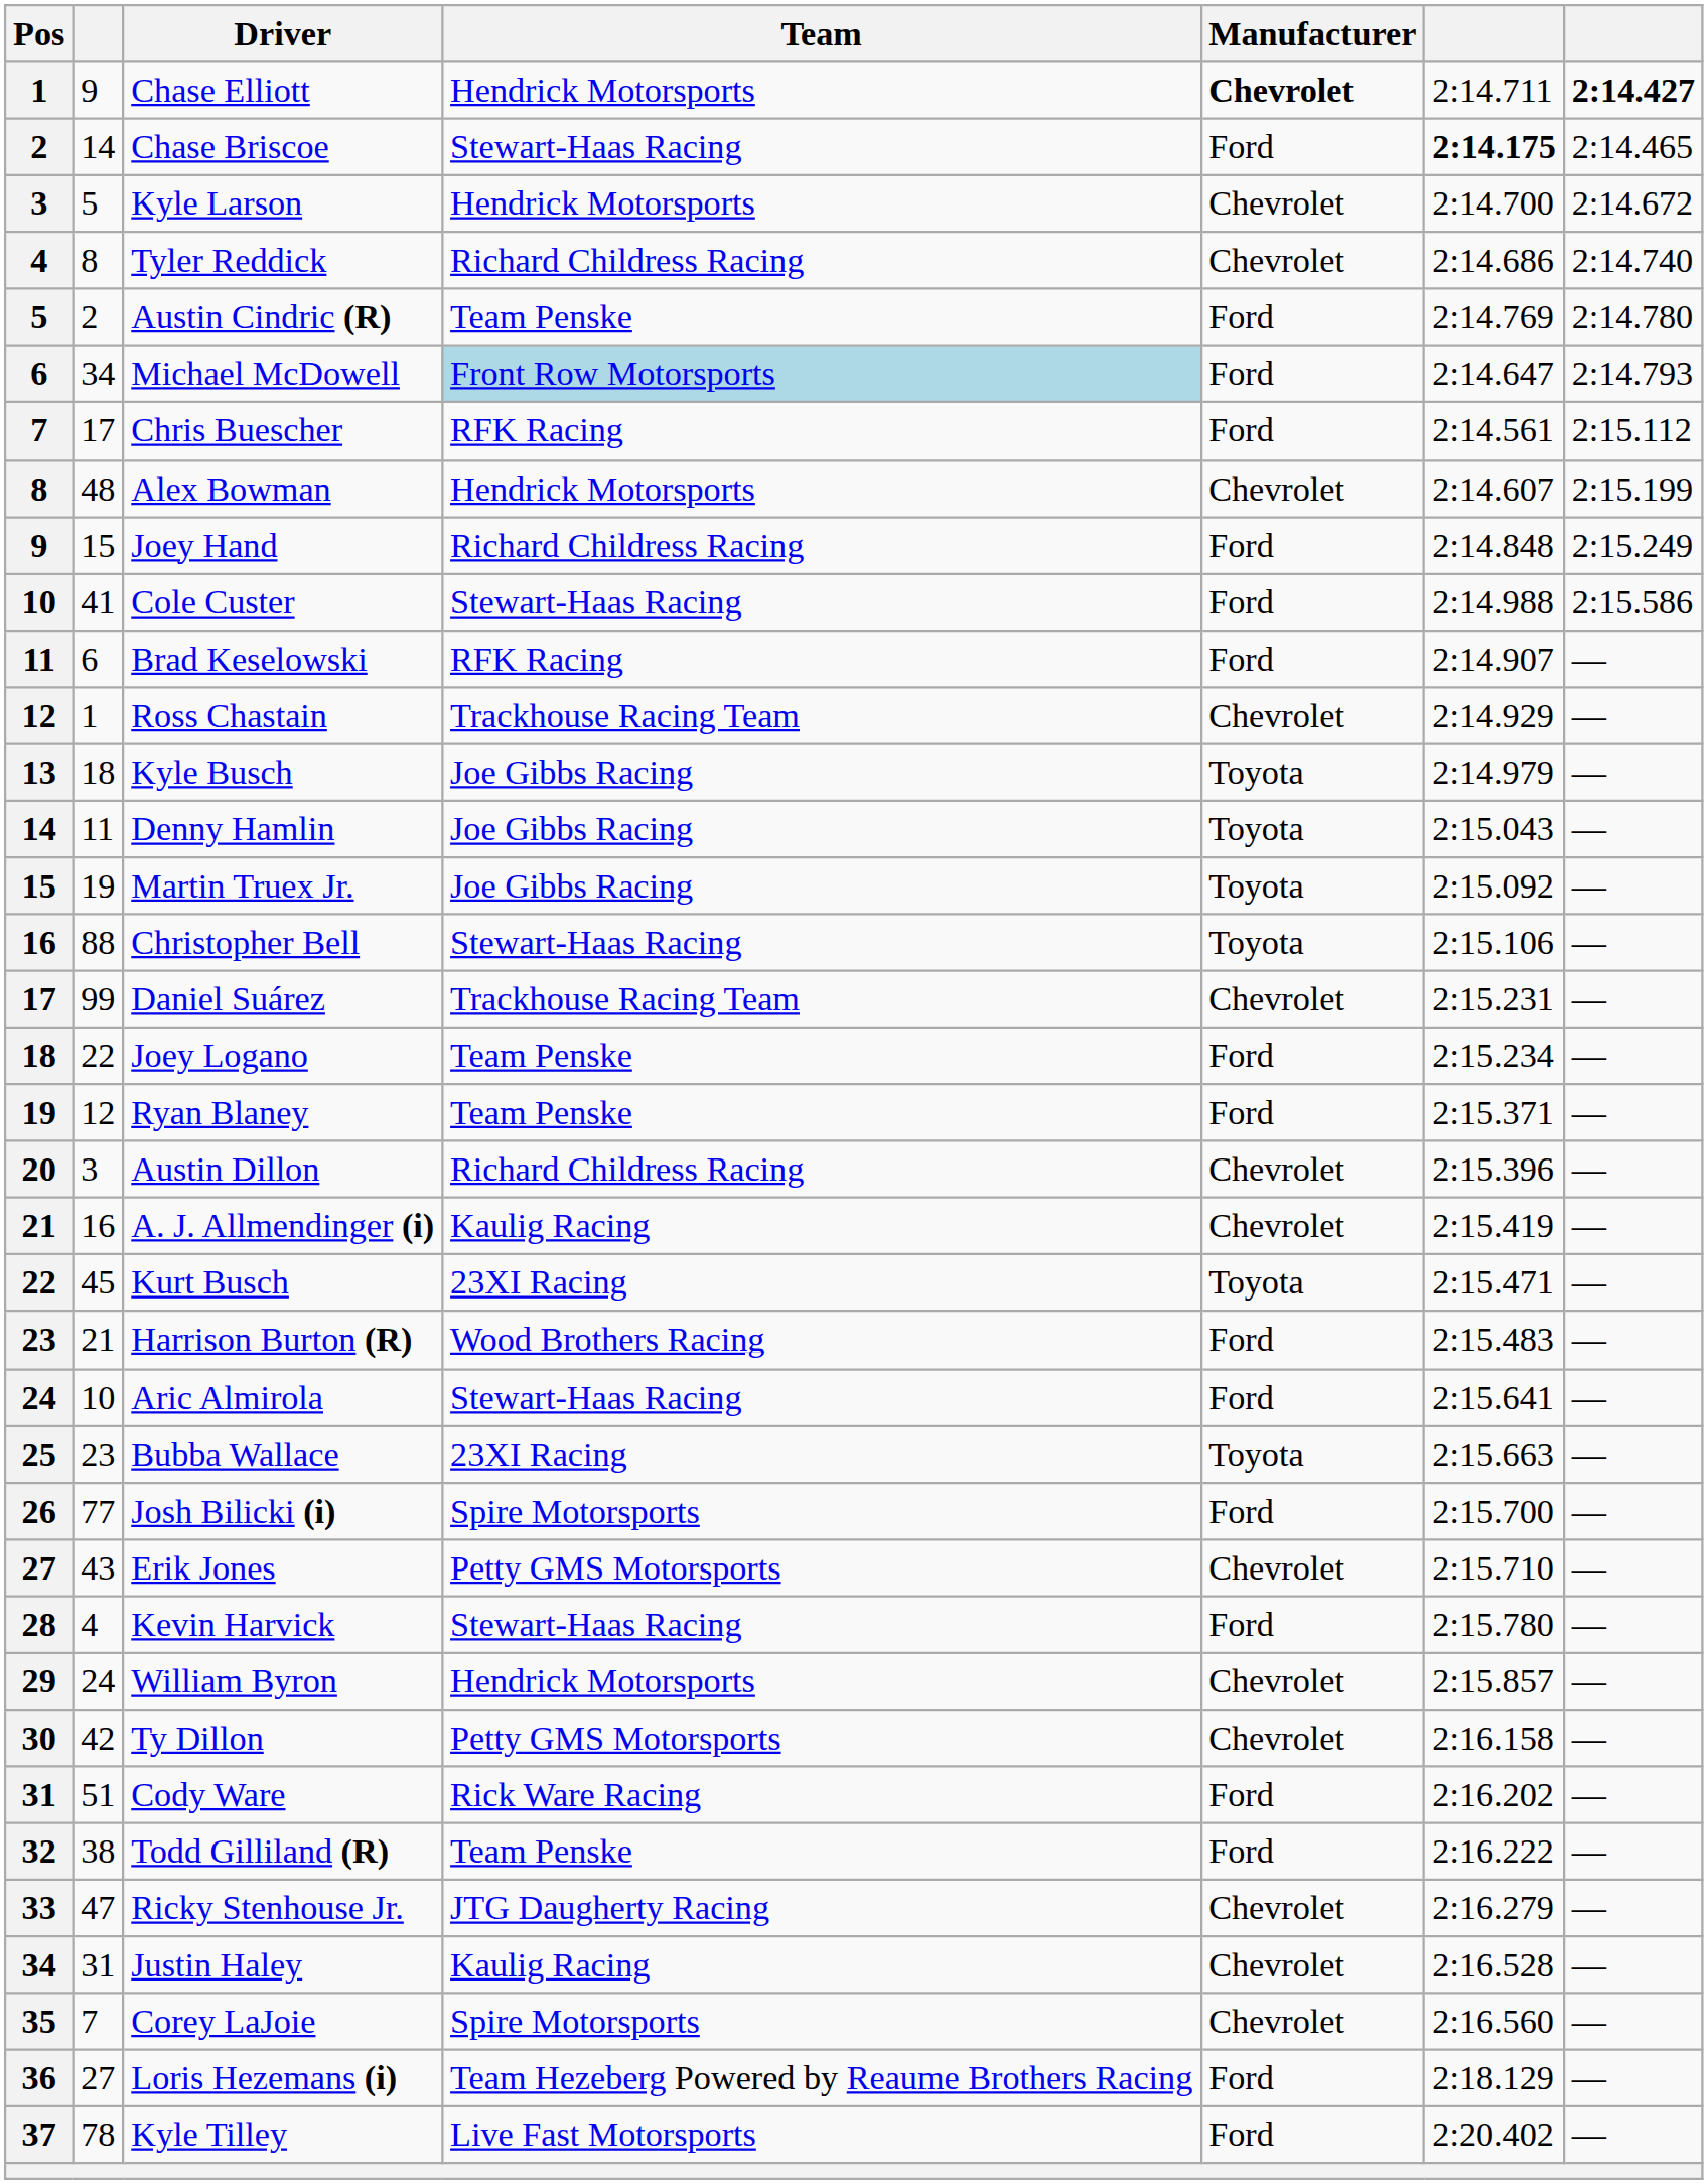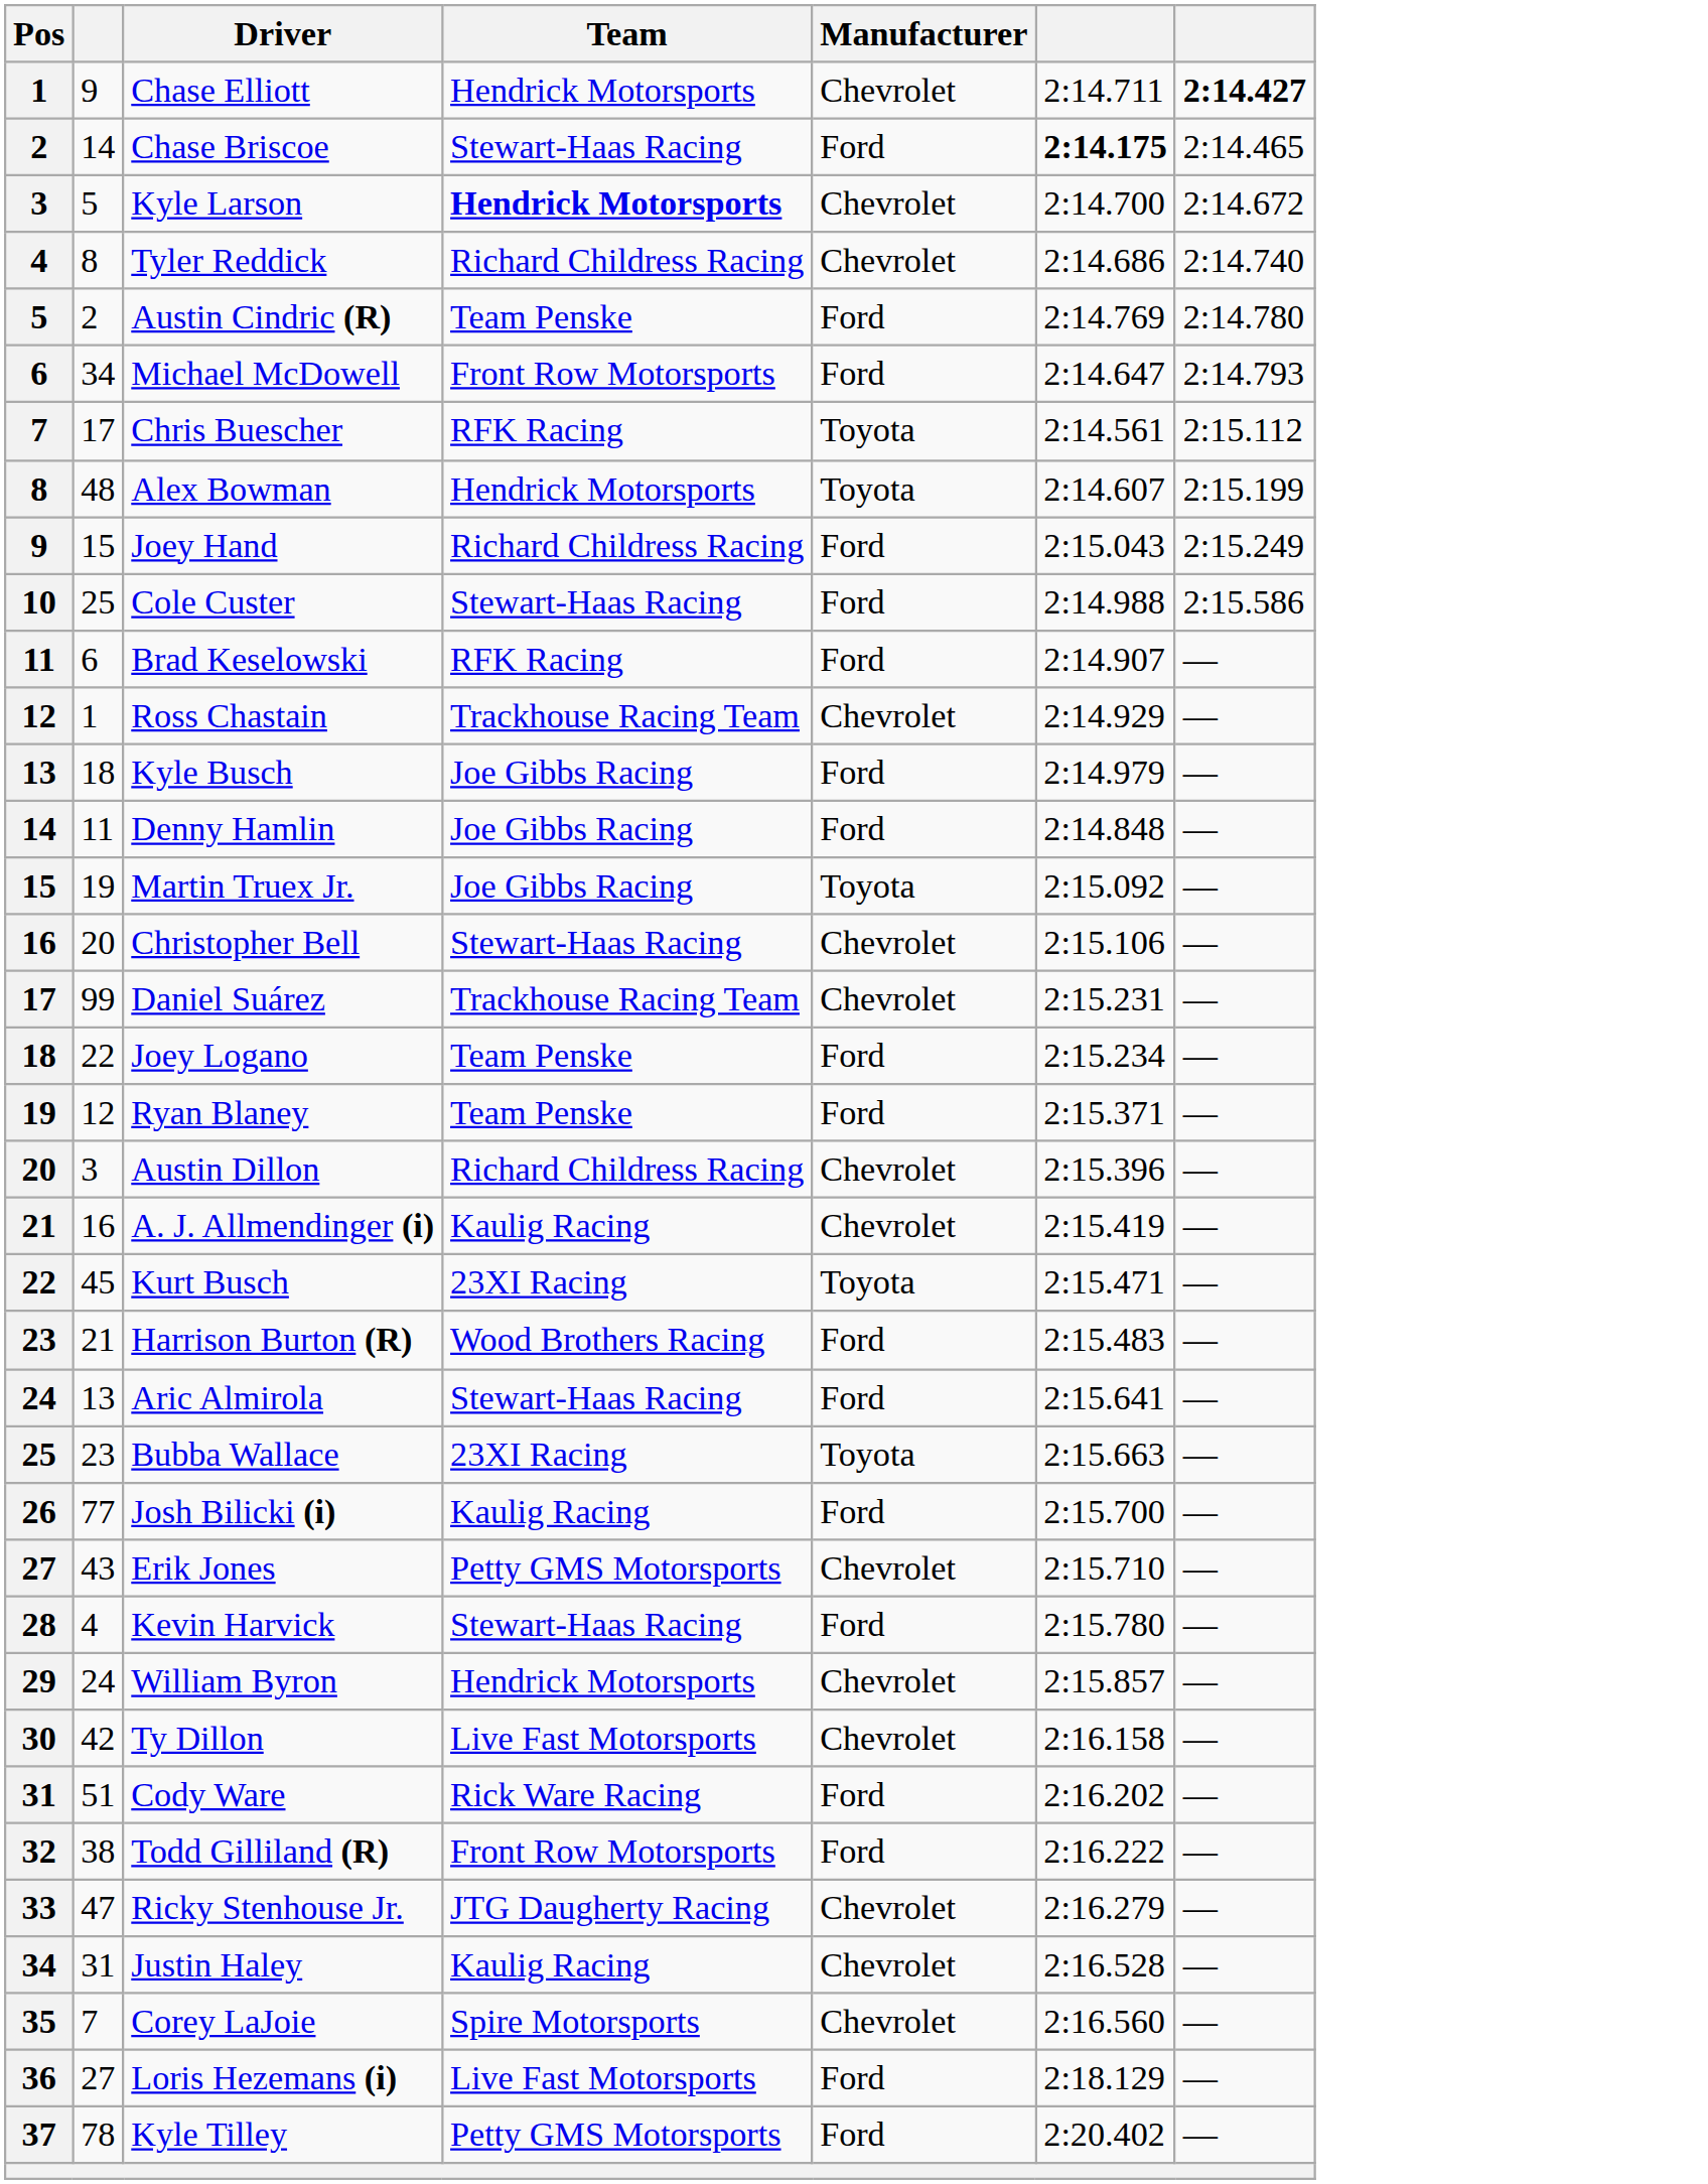Chase Elliott | Manufacturer: bold -> normal
Kyle Larson | Team: normal -> bold
Michael McDowell | Team: lightblue background -> no background
Chris Buescher | Manufacturer: Ford -> Toyota
Alex Bowman | Manufacturer: Chevrolet -> Toyota
Joey Hand | column 6: 2:14.848 -> 2:15.043
Cole Custer | column 2: 41 -> 25
Kyle Busch | Manufacturer: Toyota -> Ford
Denny Hamlin | Manufacturer: Toyota -> Ford
Denny Hamlin | column 6: 2:15.043 -> 2:14.848
Christopher Bell | column 2: 88 -> 20
Christopher Bell | Manufacturer: Toyota -> Chevrolet
Aric Almirola | column 2: 10 -> 13
Josh Bilicki (i) | Team: Spire Motorsports -> Kaulig Racing
Ty Dillon | Team: Petty GMS Motorsports -> Live Fast Motorsports
Todd Gilliland (R) | Team: Team Penske -> Front Row Motorsports
Loris Hezemans (i) | Team: Team Hezeberg Powered by Reaume Brothers Racing -> Live Fast Motorsports
Kyle Tilley | Team: Live Fast Motorsports -> Petty GMS Motorsports
